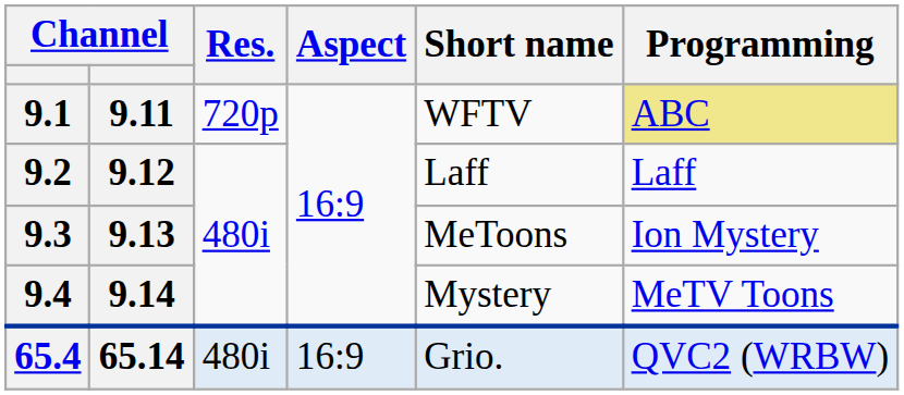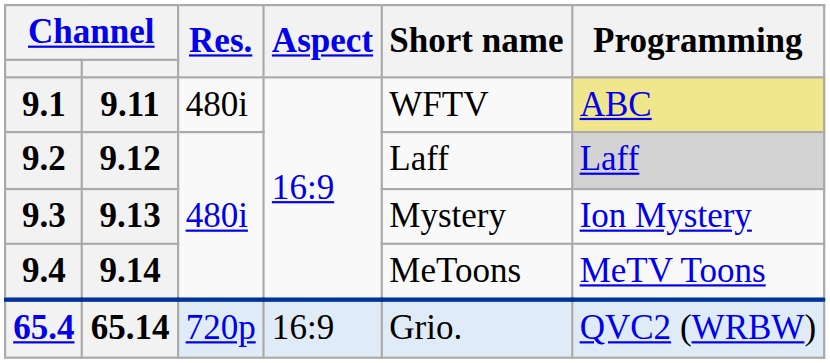9.1 | Res.: 720p -> 480i
9.2 | Programming: no background -> lightgrey background
9.3 | Short name: MeToons -> Mystery
9.4 | Short name: Mystery -> MeToons
65.4 | Res.: 480i -> 720p
